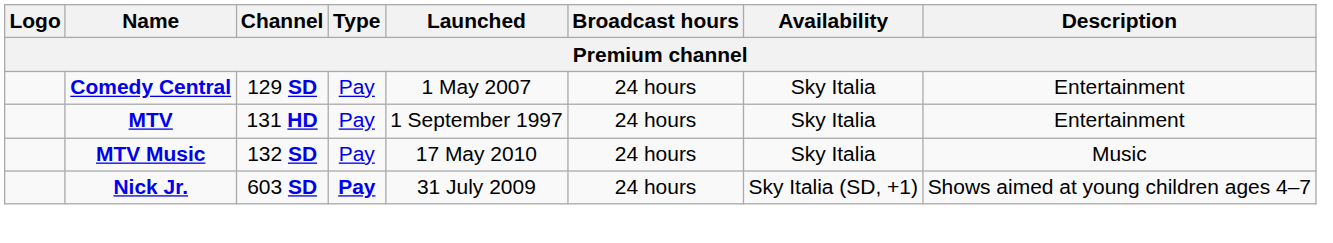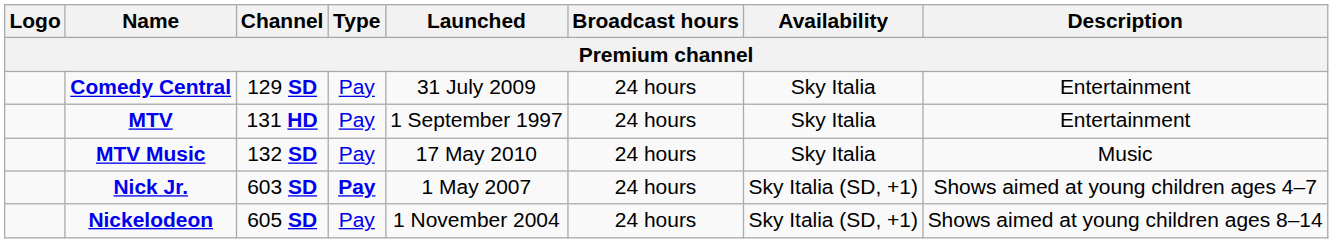Comedy Central | Launched: 1 May 2007 -> 31 July 2009
Nick Jr. | Launched: 31 July 2009 -> 1 May 2007
+ row: Nickelodeon | 605 SD | Pay | 1 November 2004 | 24 hours | Sky Italia (SD, +1) | Shows aimed at young children ages 8–14
